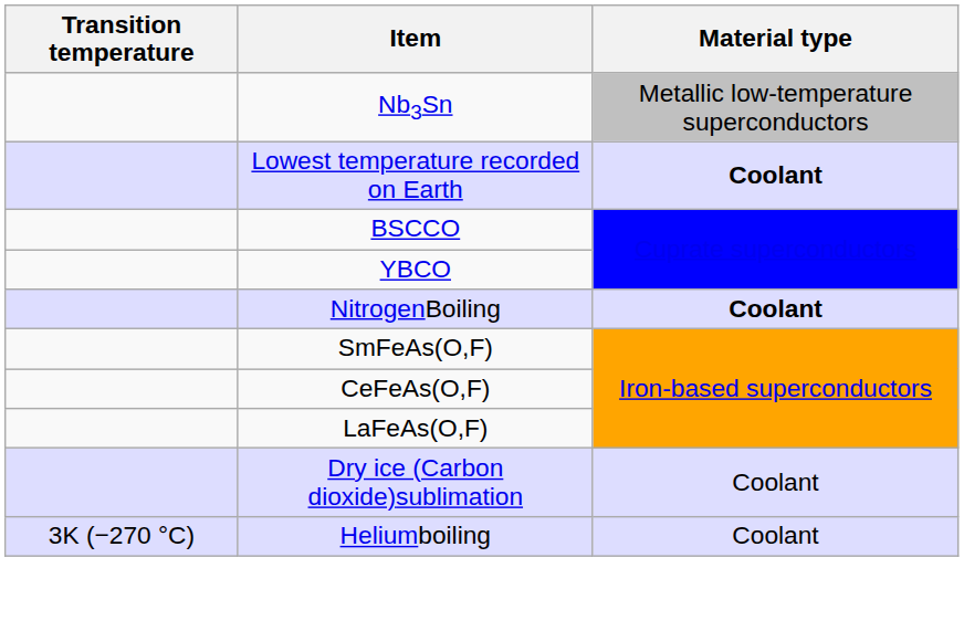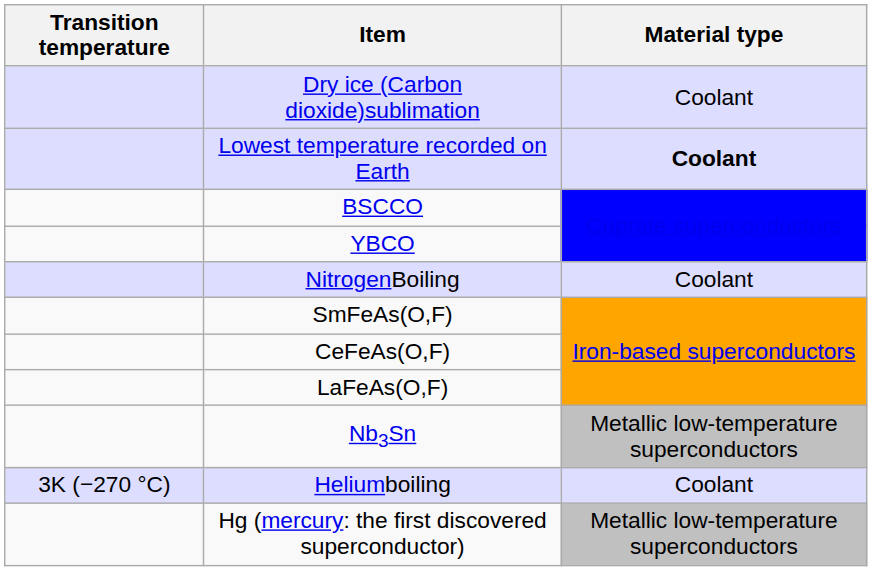rows swapped: Dry ice (Carbon dioxide)sublimation <-> Nb3Sn
NitrogenBoiling | Material type: bold -> normal
+ row: Hg (mercury: the first discovered superconductor) | Metallic low-temperature superconductors
